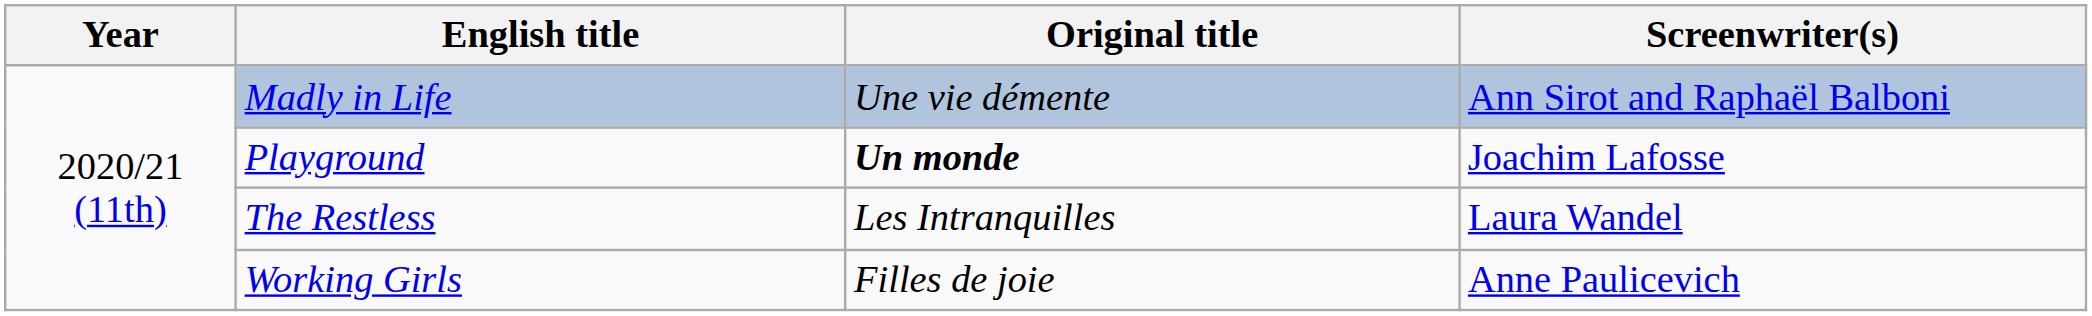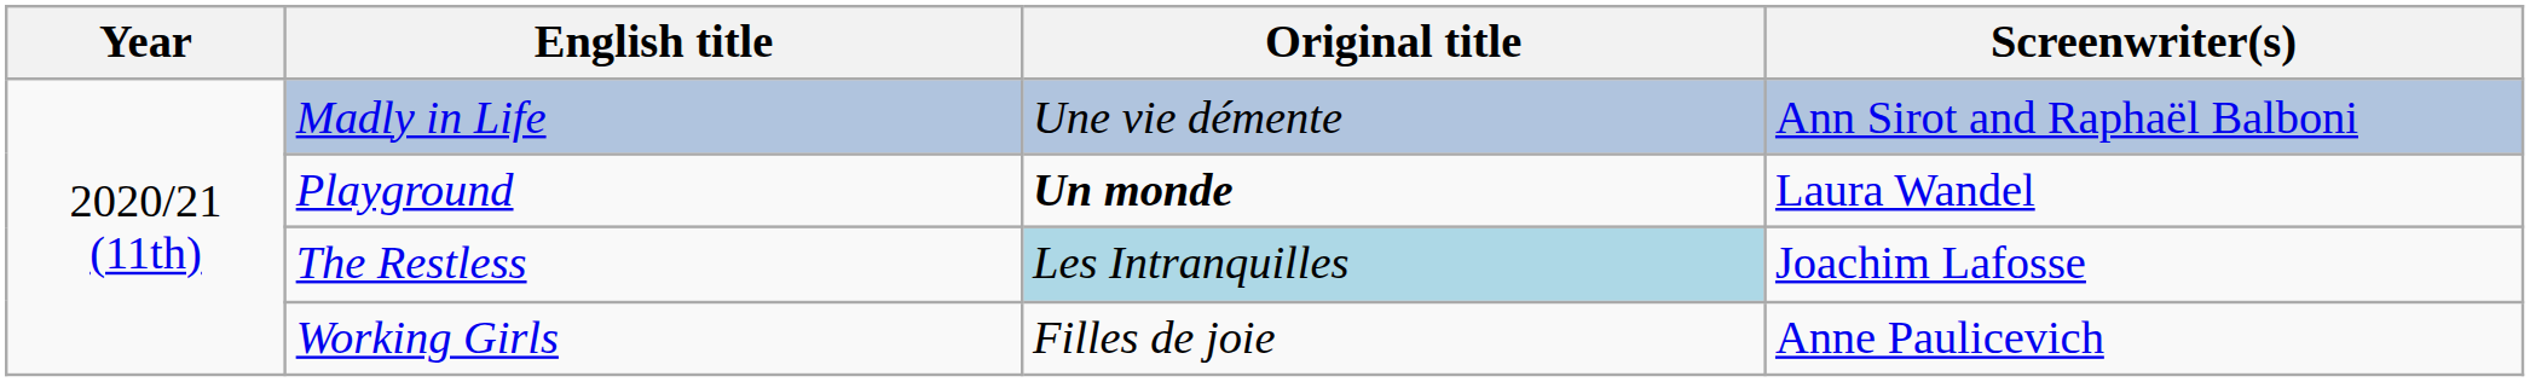Playground | Screenwriter(s): Joachim Lafosse -> Laura Wandel
The Restless | Original title: no background -> lightblue background
The Restless | Screenwriter(s): Laura Wandel -> Joachim Lafosse
